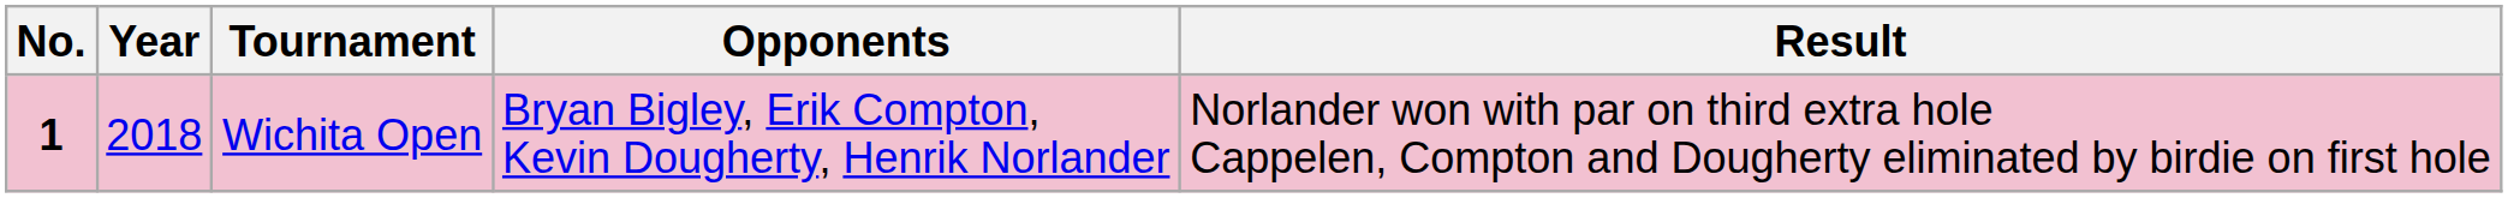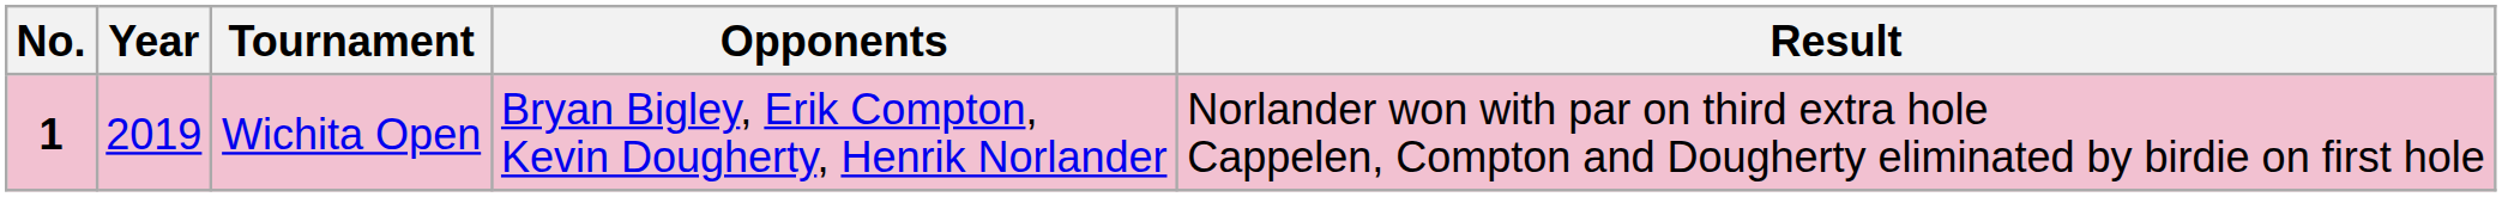Wichita Open | Year: 2018 -> 2019
